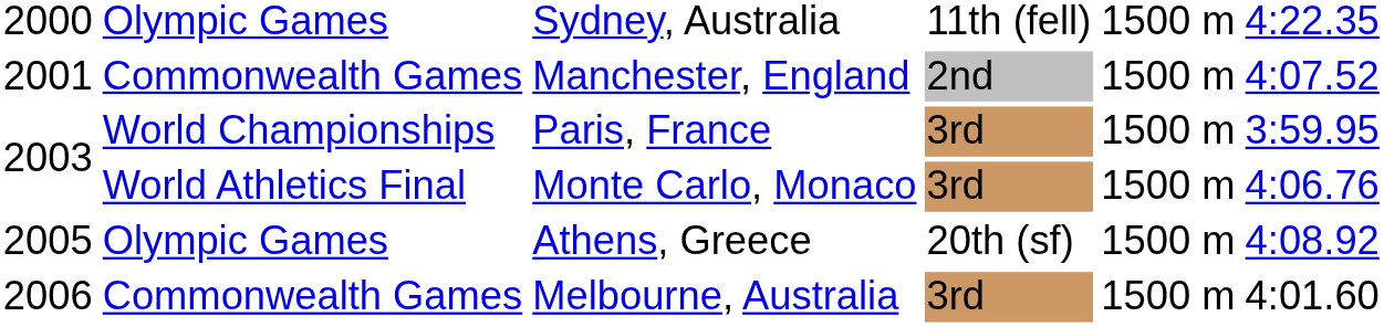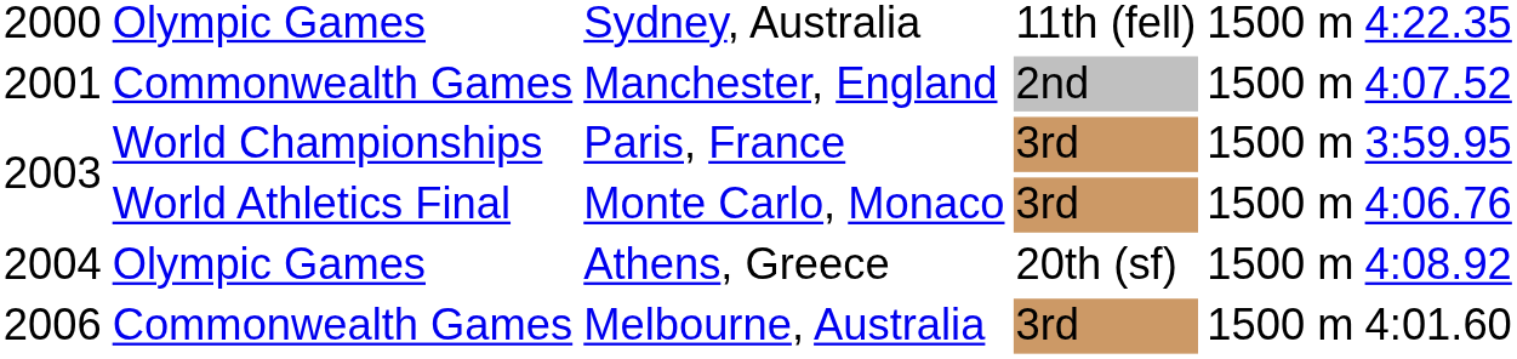Athens, Greece | column 1: 2005 -> 2004
